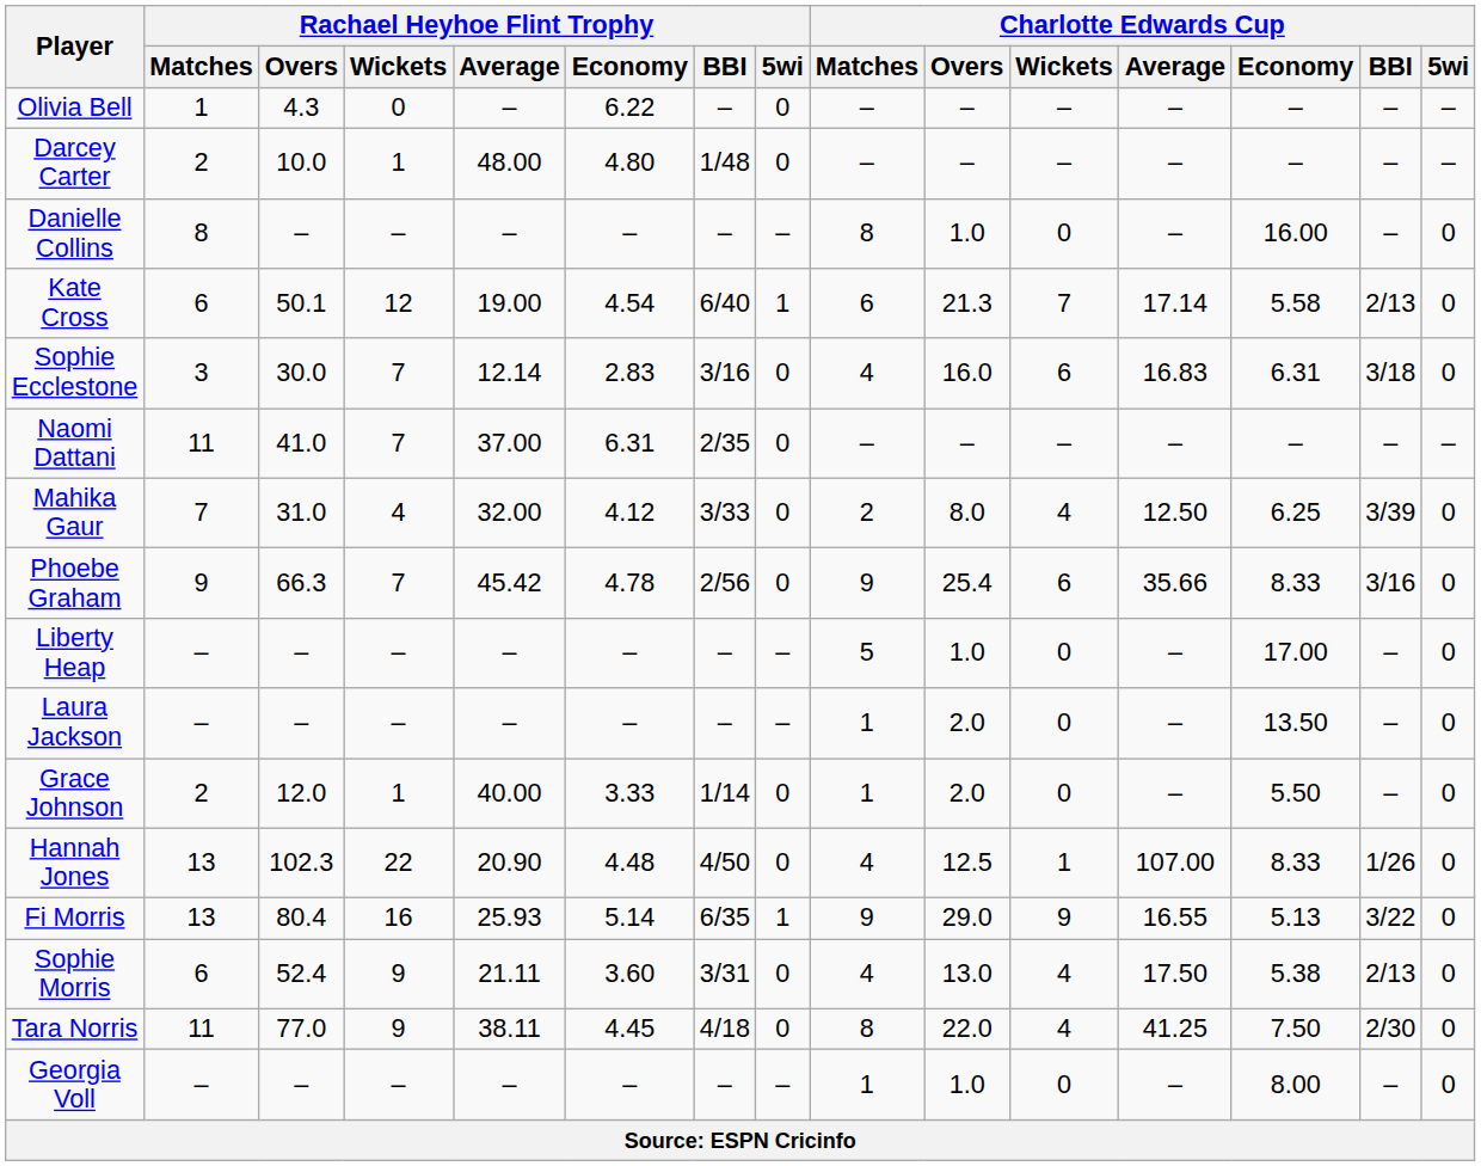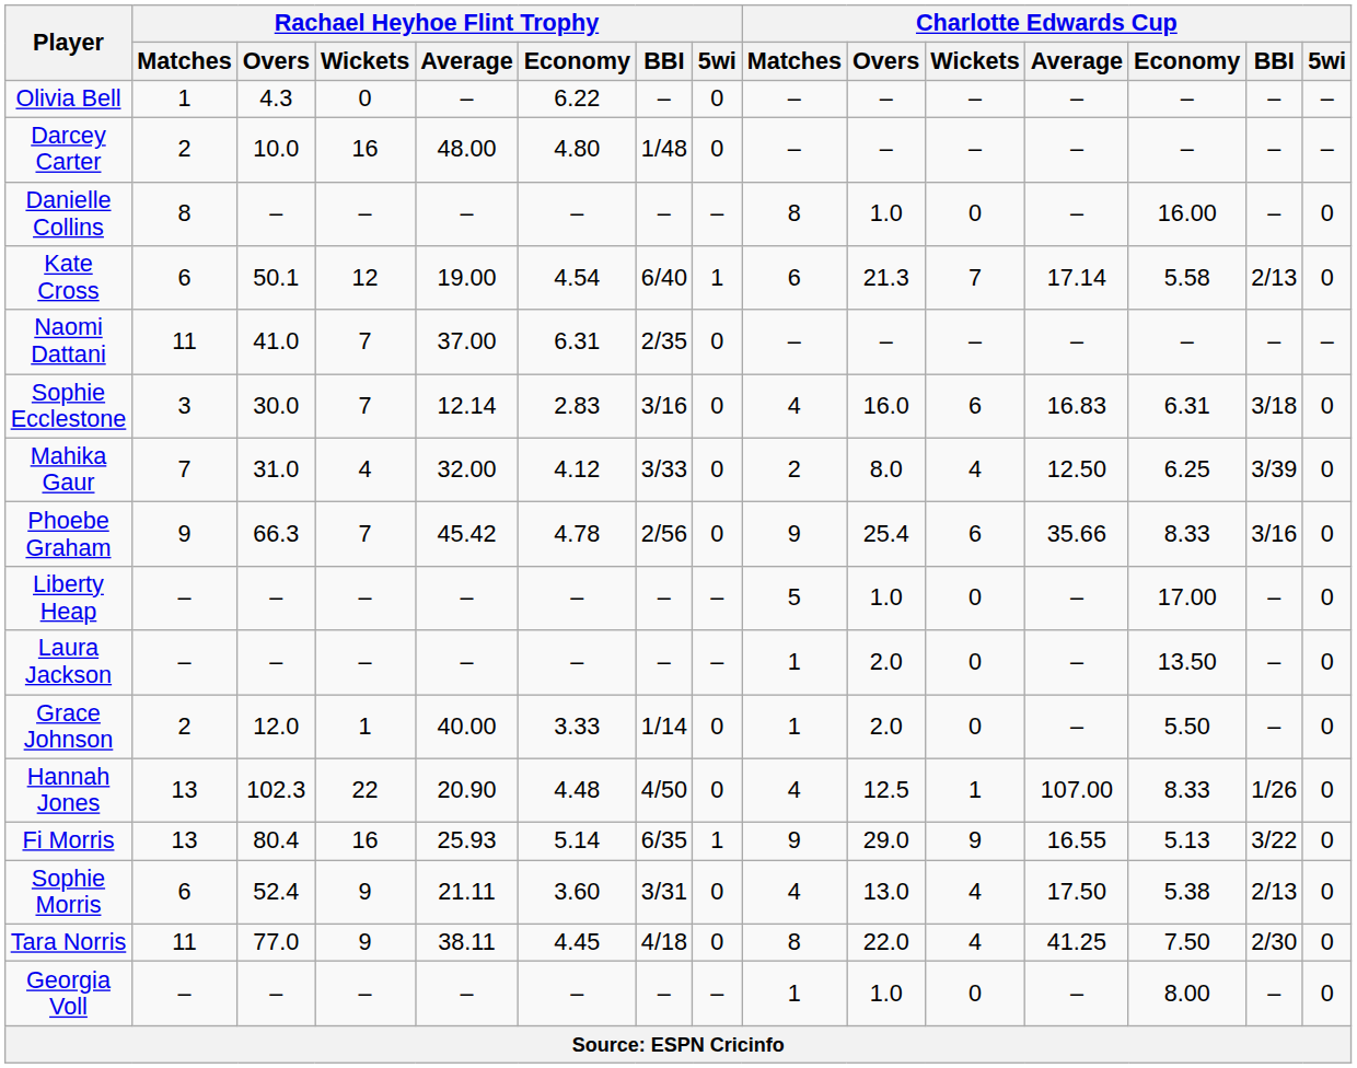Darcey Carter | Rachael Heyhoe Flint Trophy / Wickets: 1 -> 16
rows swapped: Naomi Dattani <-> Sophie Ecclestone
